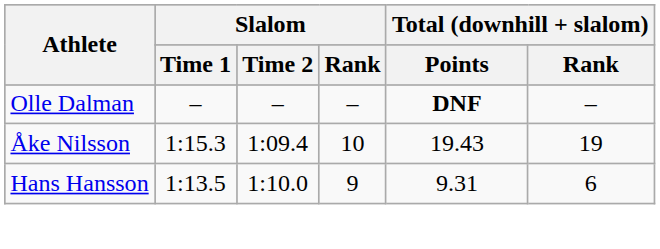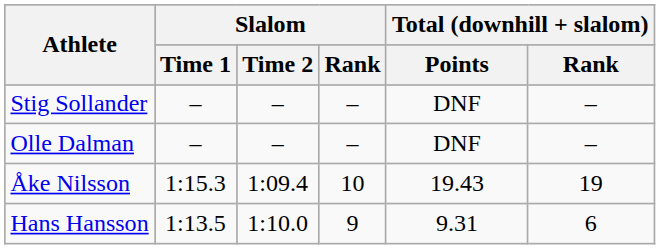+ row: Stig Sollander | – | – | – | DNF | –
Olle Dalman | Total (downhill + slalom) / Points: bold -> normal
